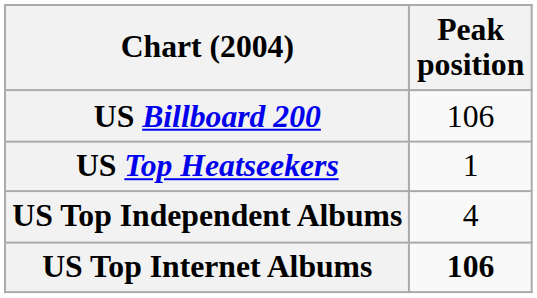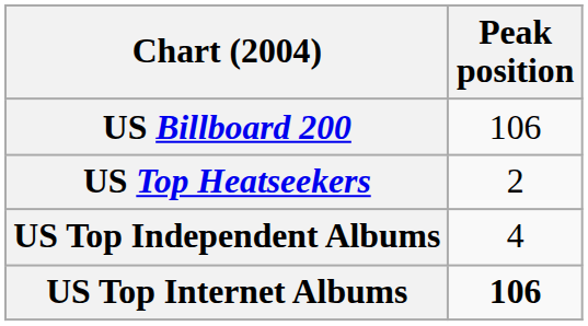US Top Heatseekers | Peak position: 1 -> 2
